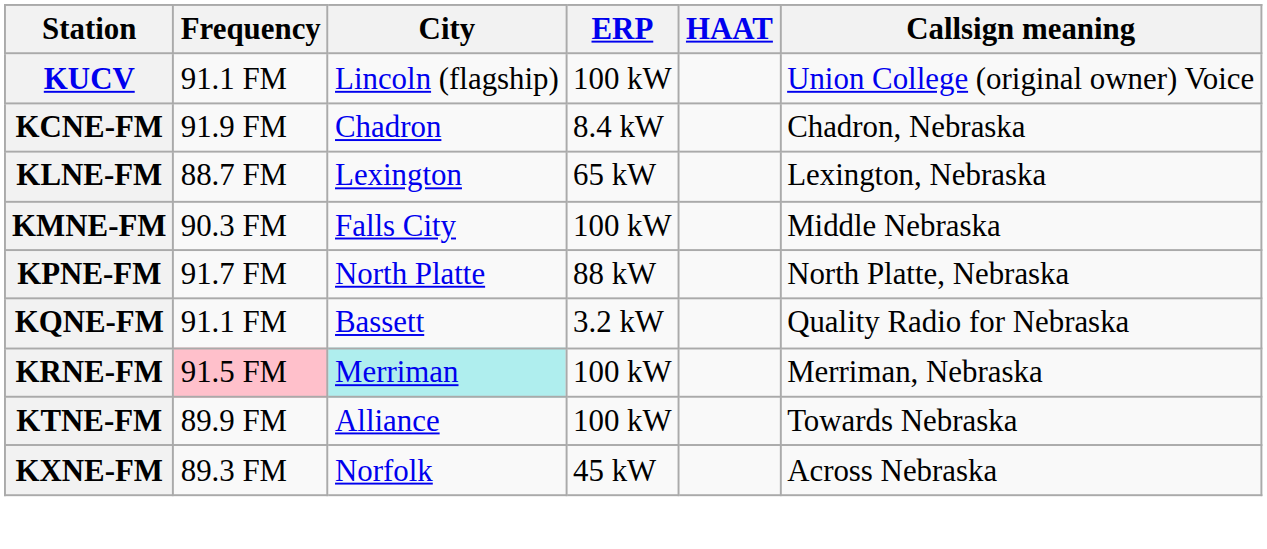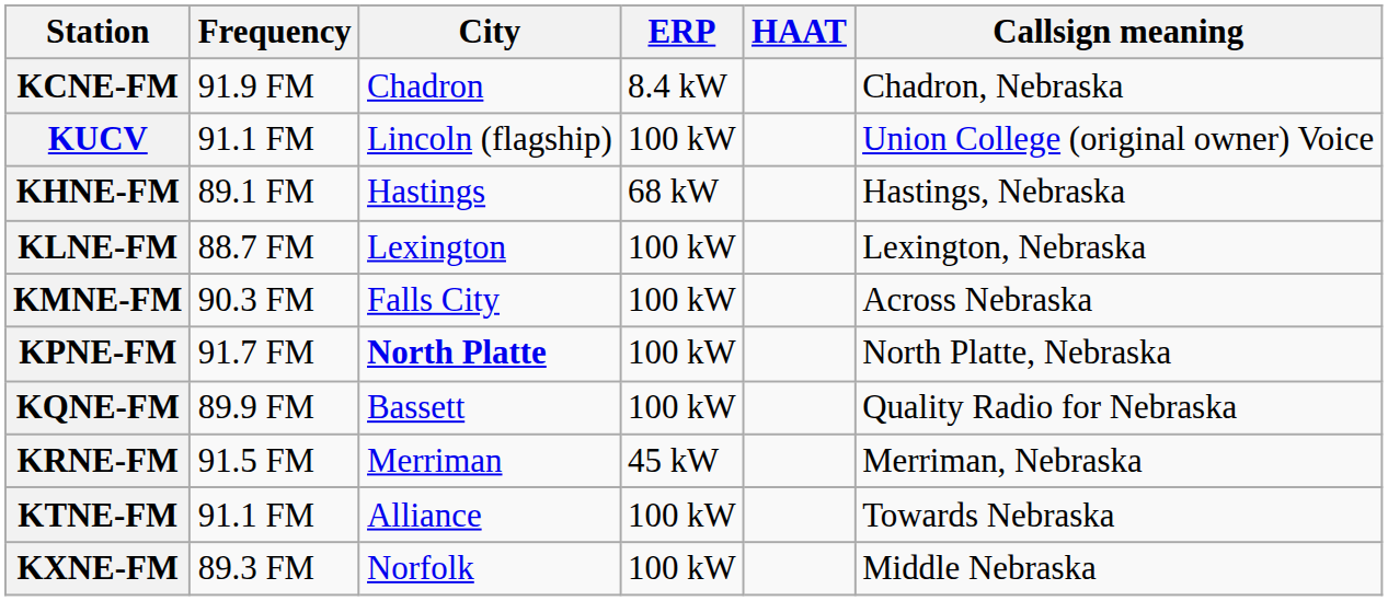rows swapped: KUCV <-> KCNE-FM
+ row: KHNE-FM | 89.1 FM | Hastings | 68 kW | Hastings, Nebraska
KLNE-FM | ERP: 65 kW -> 100 kW
KMNE-FM | Callsign meaning: Middle Nebraska -> Across Nebraska
KPNE-FM | City: normal -> bold
KPNE-FM | ERP: 88 kW -> 100 kW
KQNE-FM | Frequency: 91.1 FM -> 89.9 FM
KQNE-FM | ERP: 3.2 kW -> 100 kW
KRNE-FM | Frequency: pink background -> no background
KRNE-FM | City: paleturquoise background -> no background
KRNE-FM | ERP: 100 kW -> 45 kW
KTNE-FM | Frequency: 89.9 FM -> 91.1 FM
KXNE-FM | ERP: 45 kW -> 100 kW
KXNE-FM | Callsign meaning: Across Nebraska -> Middle Nebraska
